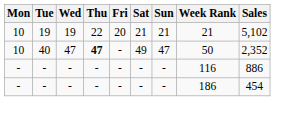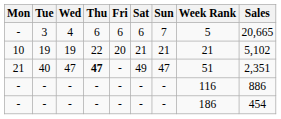+ row: - | 3 | 4 | 6 | 6 | 6 | 7 | 5 | 20,665
40 | Mon: 10 -> 21
40 | Week Rank: 50 -> 51
40 | Sales: 2,352 -> 2,351
